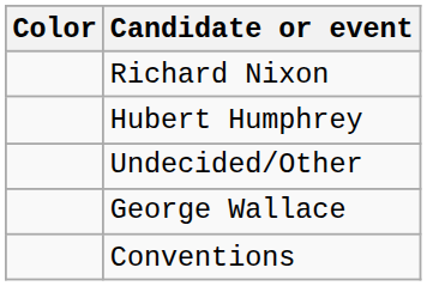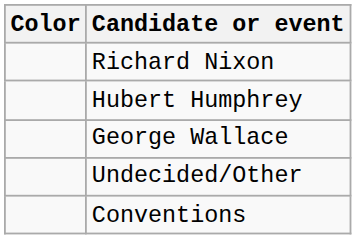rows swapped: George Wallace <-> Undecided/Other
